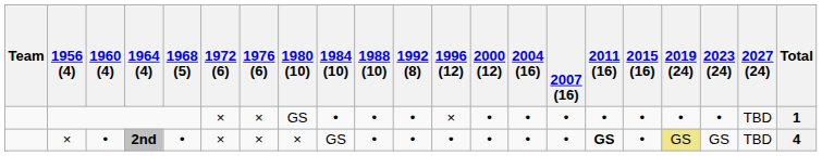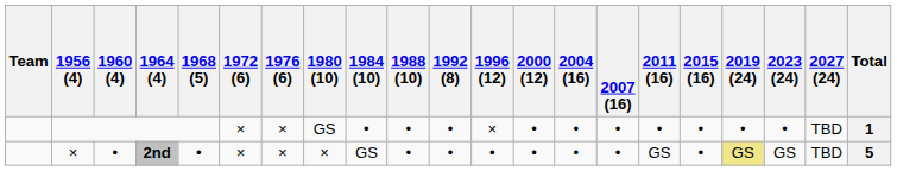2nd | 2011 (16): bold -> normal
2nd | Total: 4 -> 5
